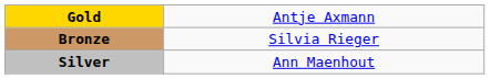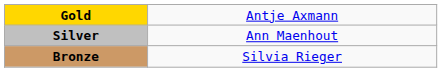rows swapped: Silver <-> Bronze
